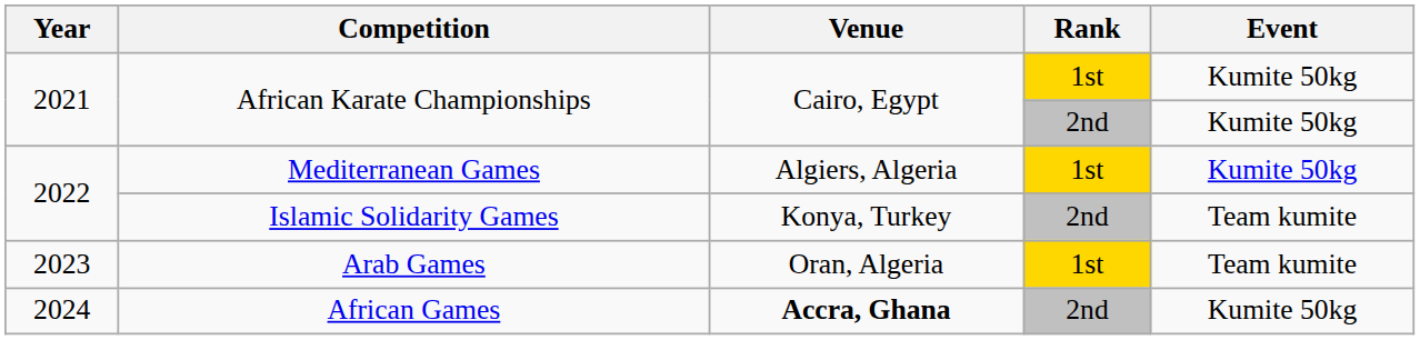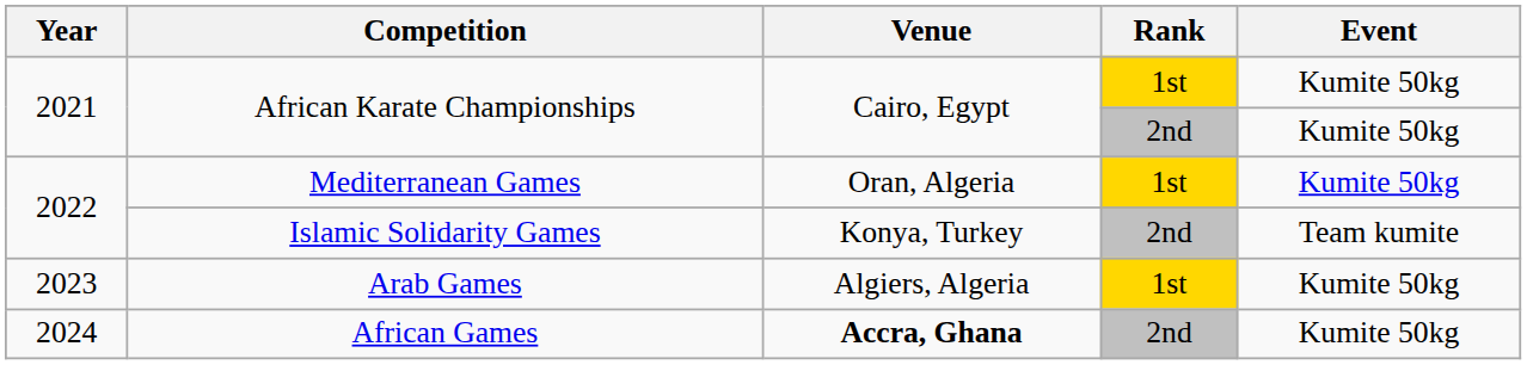Mediterranean Games | Venue: Algiers, Algeria -> Oran, Algeria
Arab Games | Venue: Oran, Algeria -> Algiers, Algeria
Arab Games | Event: Team kumite -> Kumite 50kg
